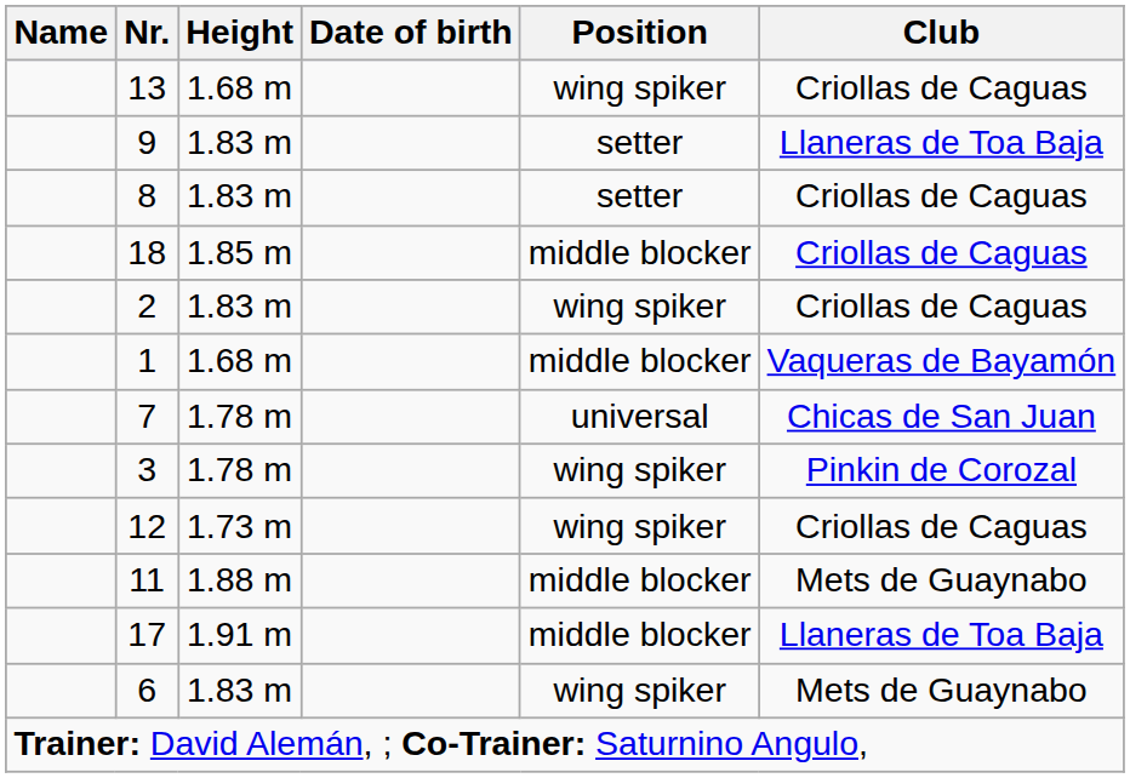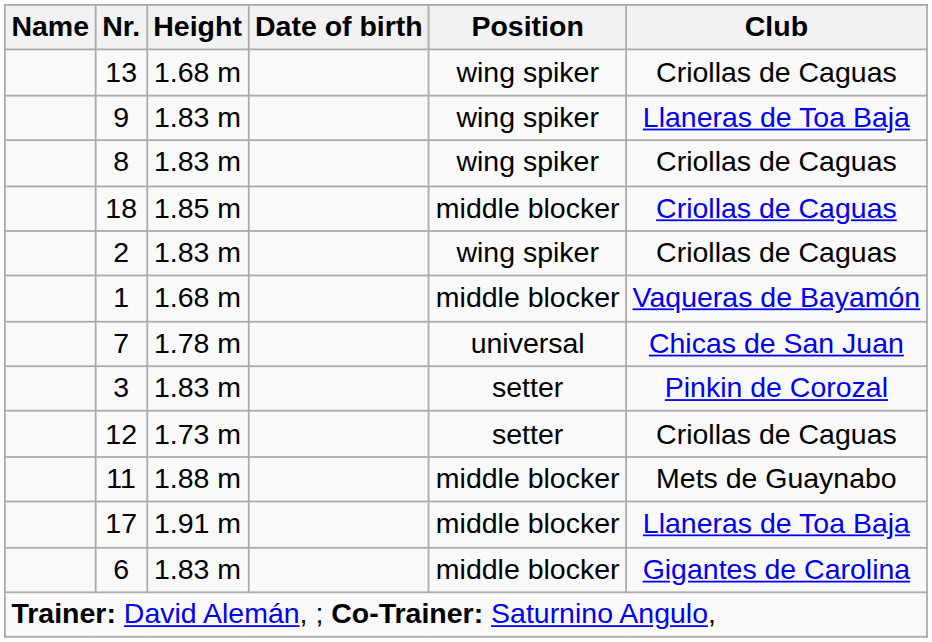9 | Position: setter -> wing spiker
8 | Position: setter -> wing spiker
3 | Height: 1.78 m -> 1.83 m
3 | Position: wing spiker -> setter
12 | Position: wing spiker -> setter
6 | Position: wing spiker -> middle blocker
6 | Club: Mets de Guaynabo -> Gigantes de Carolina
